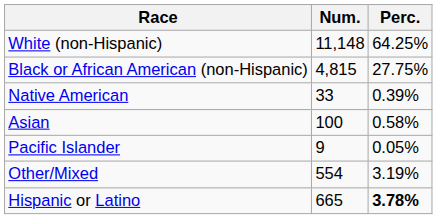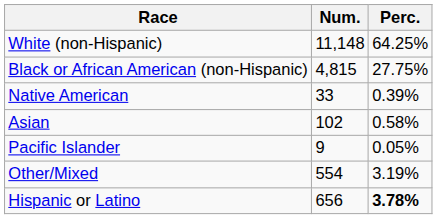Asian | Num.: 100 -> 102
Hispanic or Latino | Num.: 665 -> 656
